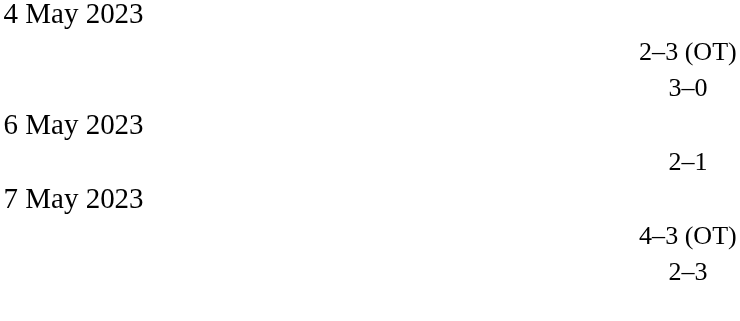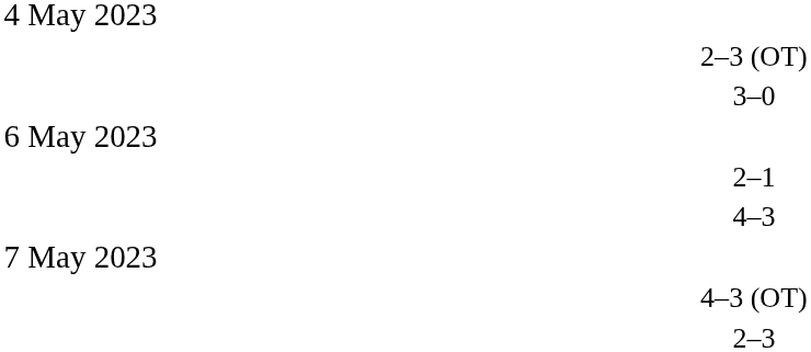+ row: 4–3
